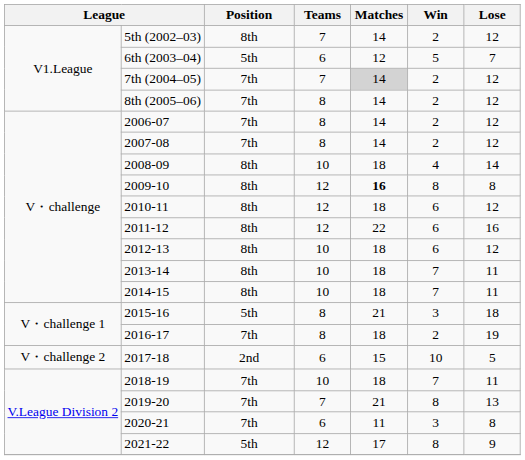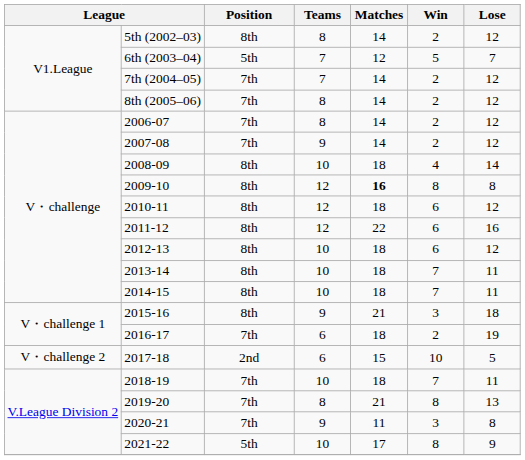5th (2002–03) | Teams: 7 -> 8
6th (2003–04) | Teams: 6 -> 7
7th (2004–05) | Matches: lightgrey background -> no background
2007-08 | Teams: 8 -> 9
2015-16 | Position: 5th -> 8th
2015-16 | Teams: 8 -> 9
2016-17 | Teams: 8 -> 6
2019-20 | Teams: 7 -> 8
2020-21 | Teams: 6 -> 9
2021-22 | Teams: 12 -> 10
